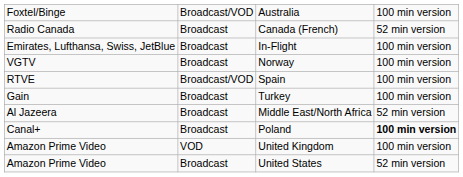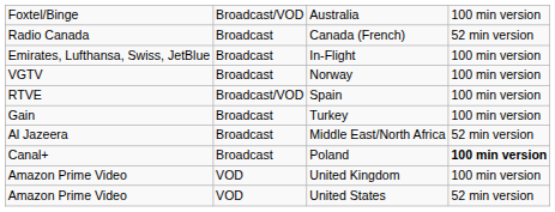United States | column 2: Broadcast -> VOD
